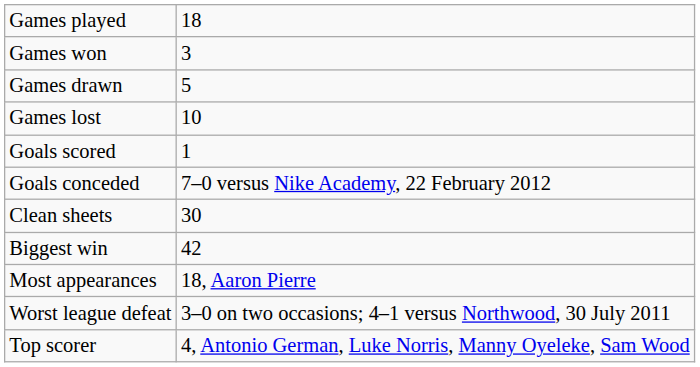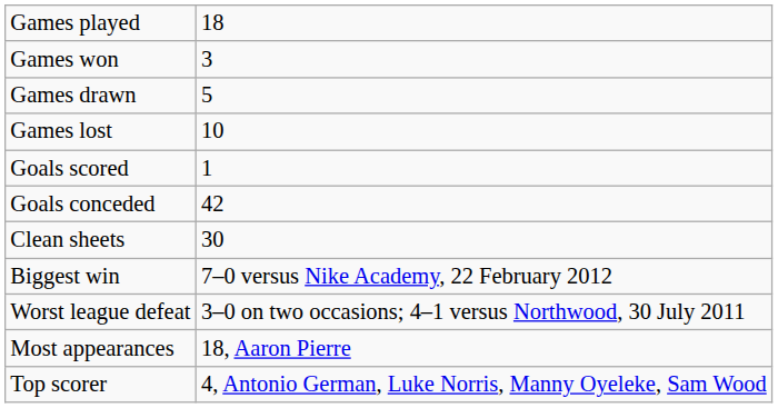Goals conceded | column 2: 7–0 versus Nike Academy, 22 February 2012 -> 42
Biggest win | column 2: 42 -> 7–0 versus Nike Academy, 22 February 2012
rows swapped: Worst league defeat <-> Most appearances
